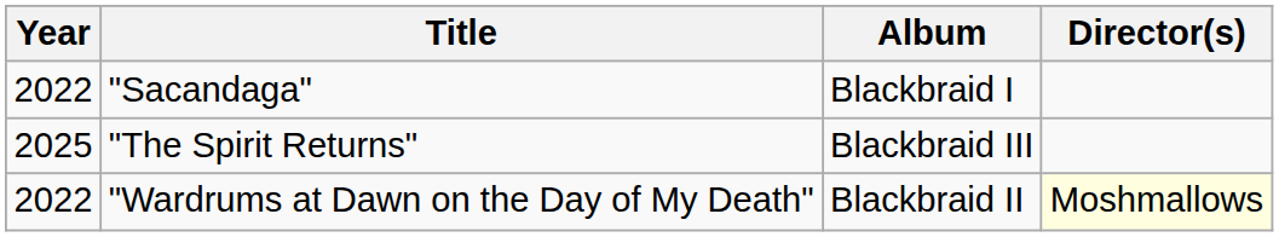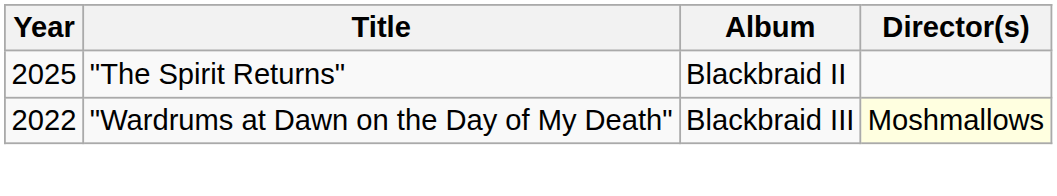- row: 2022 | "Sacandaga" | Blackbraid I
"The Spirit Returns" | Album: Blackbraid III -> Blackbraid II
"Wardrums at Dawn on the Day of My Death" | Album: Blackbraid II -> Blackbraid III
